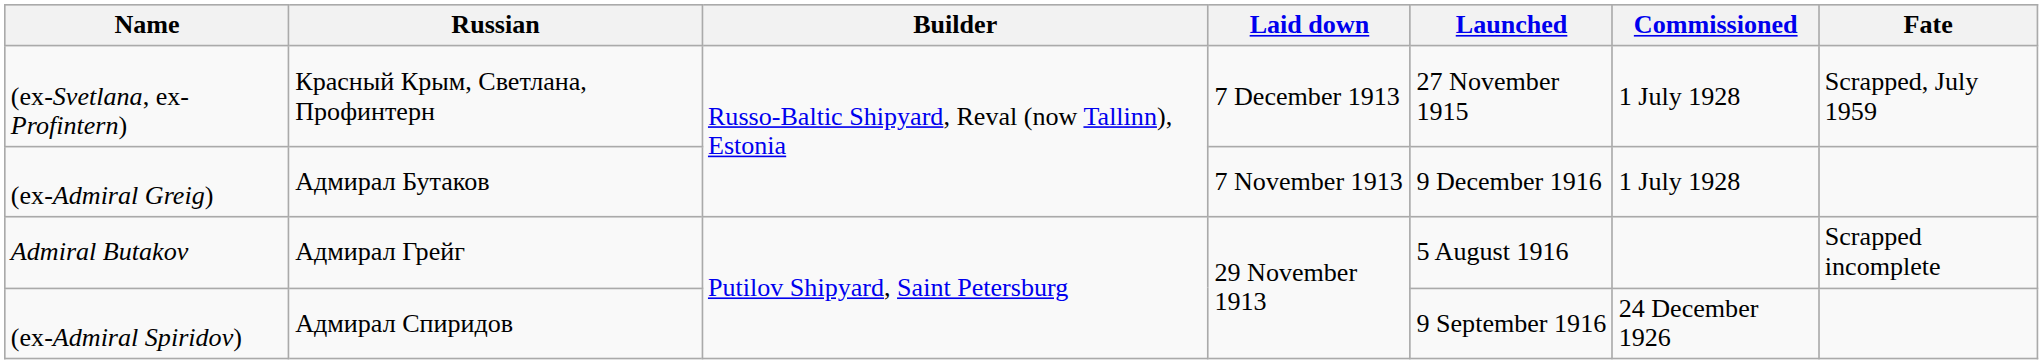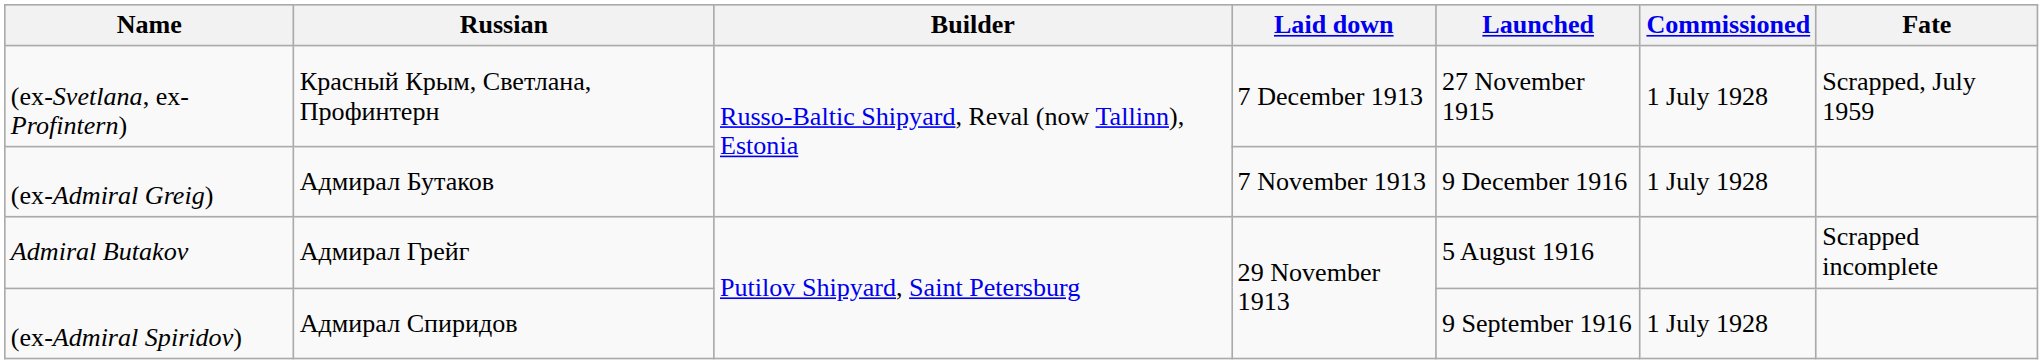(ex-Admiral Spiridov) | Commissioned: 24 December 1926 -> 1 July 1928
